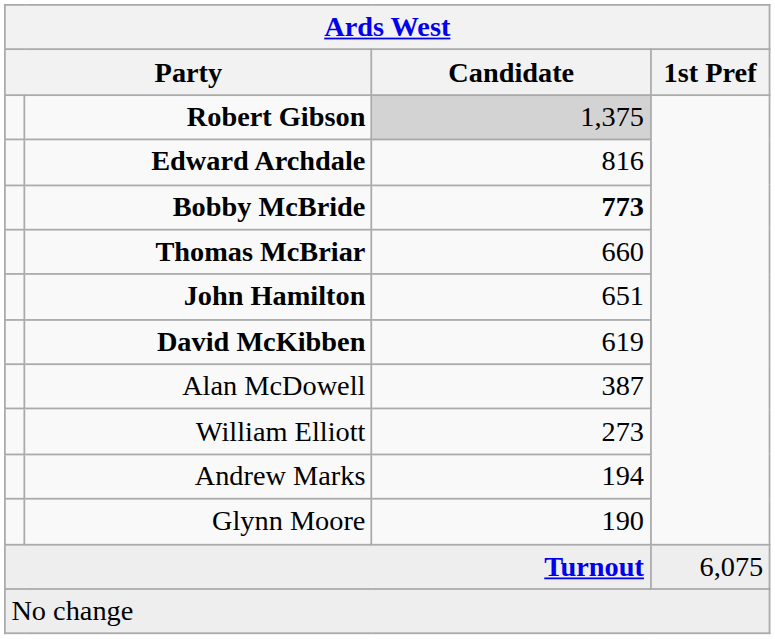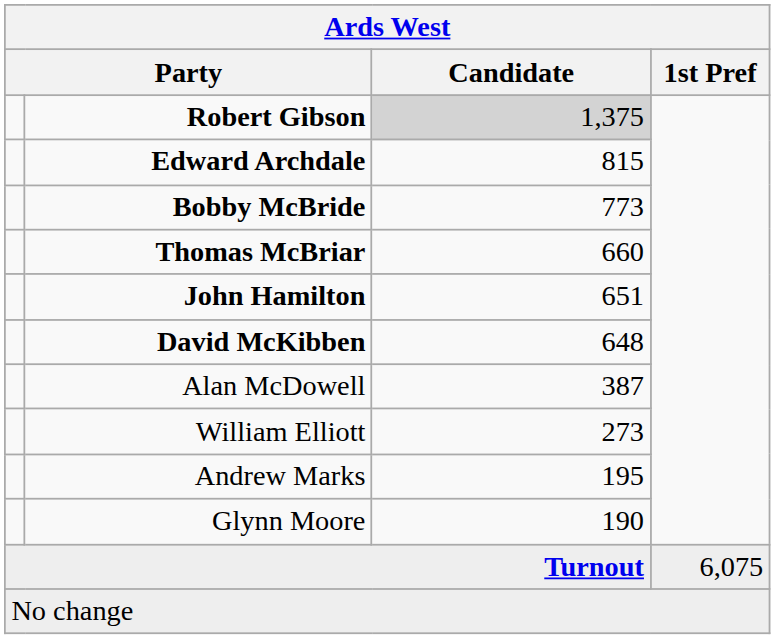Edward Archdale | Candidate: 816 -> 815
Bobby McBride | Candidate: bold -> normal
David McKibben | Candidate: 619 -> 648
Andrew Marks | Candidate: 194 -> 195
